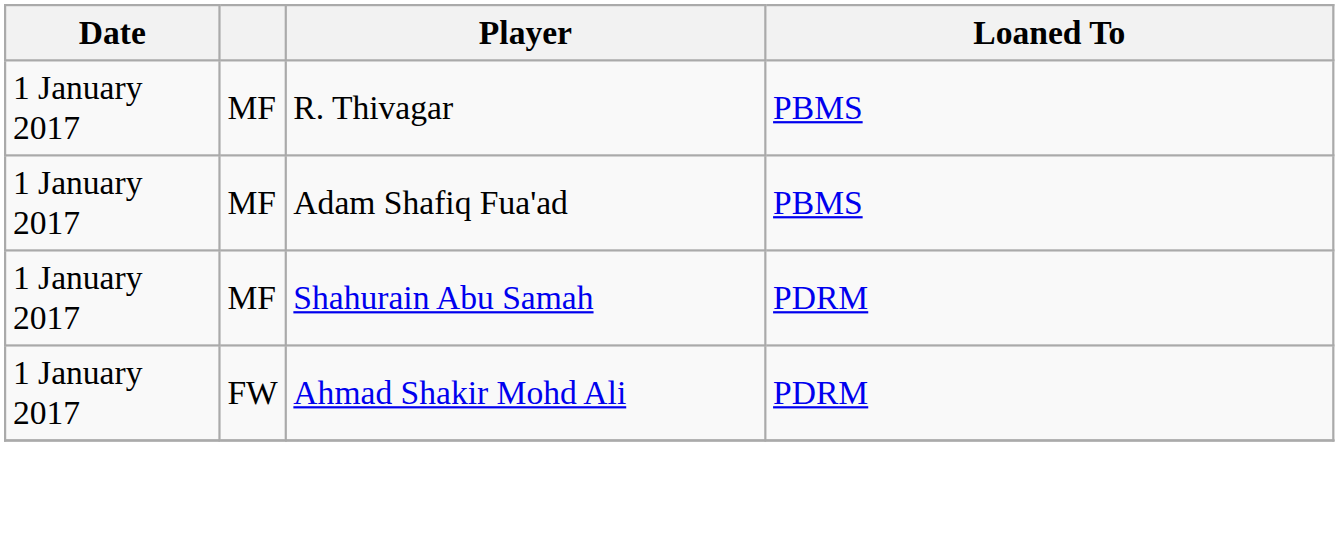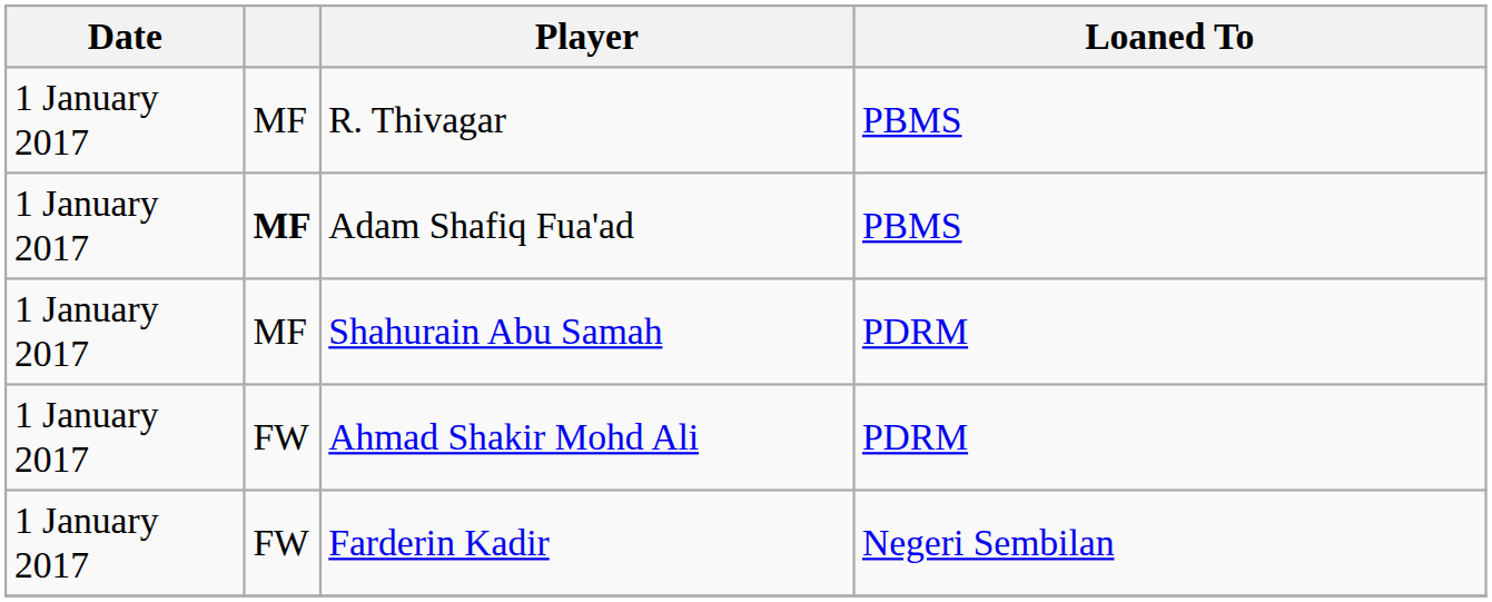Adam Shafiq Fua'ad | column 2: normal -> bold
+ row: 1 January 2017 | FW | Farderin Kadir | Negeri Sembilan
